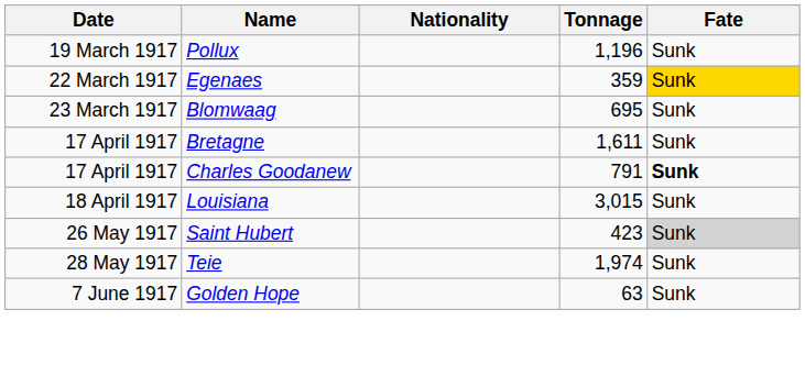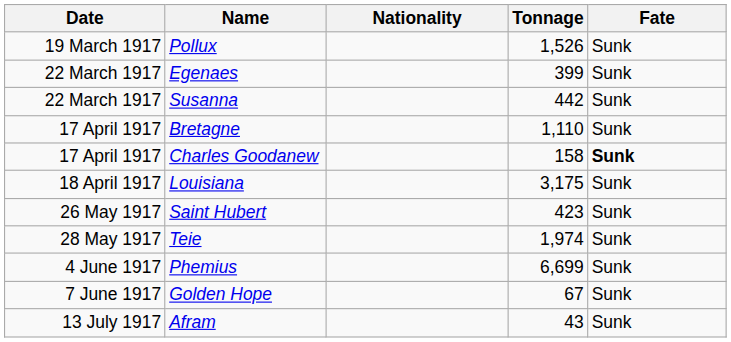Pollux | Tonnage: 1,196 -> 1,526
Egenaes | Tonnage: 359 -> 399
Egenaes | Fate: gold background -> no background
+ row: 22 March 1917 | Susanna | 442 | Sunk
- row: 23 March 1917 | Blomwaag | 695 | Sunk
Bretagne | Tonnage: 1,611 -> 1,110
Charles Goodanew | Tonnage: 791 -> 158
Louisiana | Tonnage: 3,015 -> 3,175
Saint Hubert | Fate: lightgrey background -> no background
+ row: 4 June 1917 | Phemius | 6,699 | Sunk
Golden Hope | Tonnage: 63 -> 67
+ row: 13 July 1917 | Afram | 43 | Sunk
